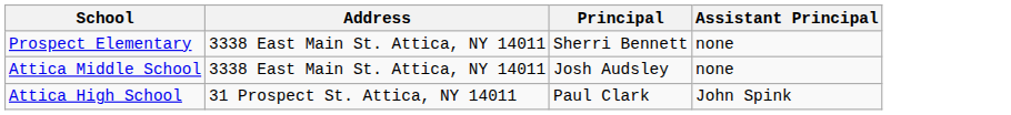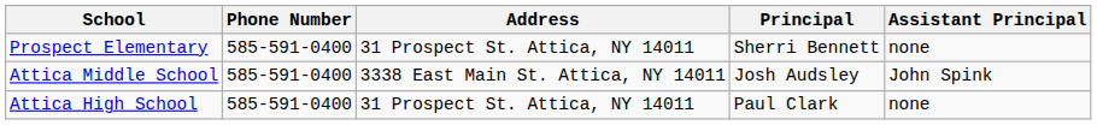+ column: Phone Number | 585-591-0400 | 585-591-0400 | 585-591-0400
Prospect Elementary | Address: 3338 East Main St. Attica, NY 14011 -> 31 Prospect St. Attica, NY 14011
Attica Middle School | Assistant Principal: none -> John Spink
Attica High School | Assistant Principal: John Spink -> none
